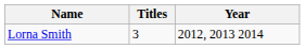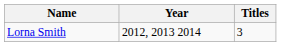columns swapped: Titles <-> Year
